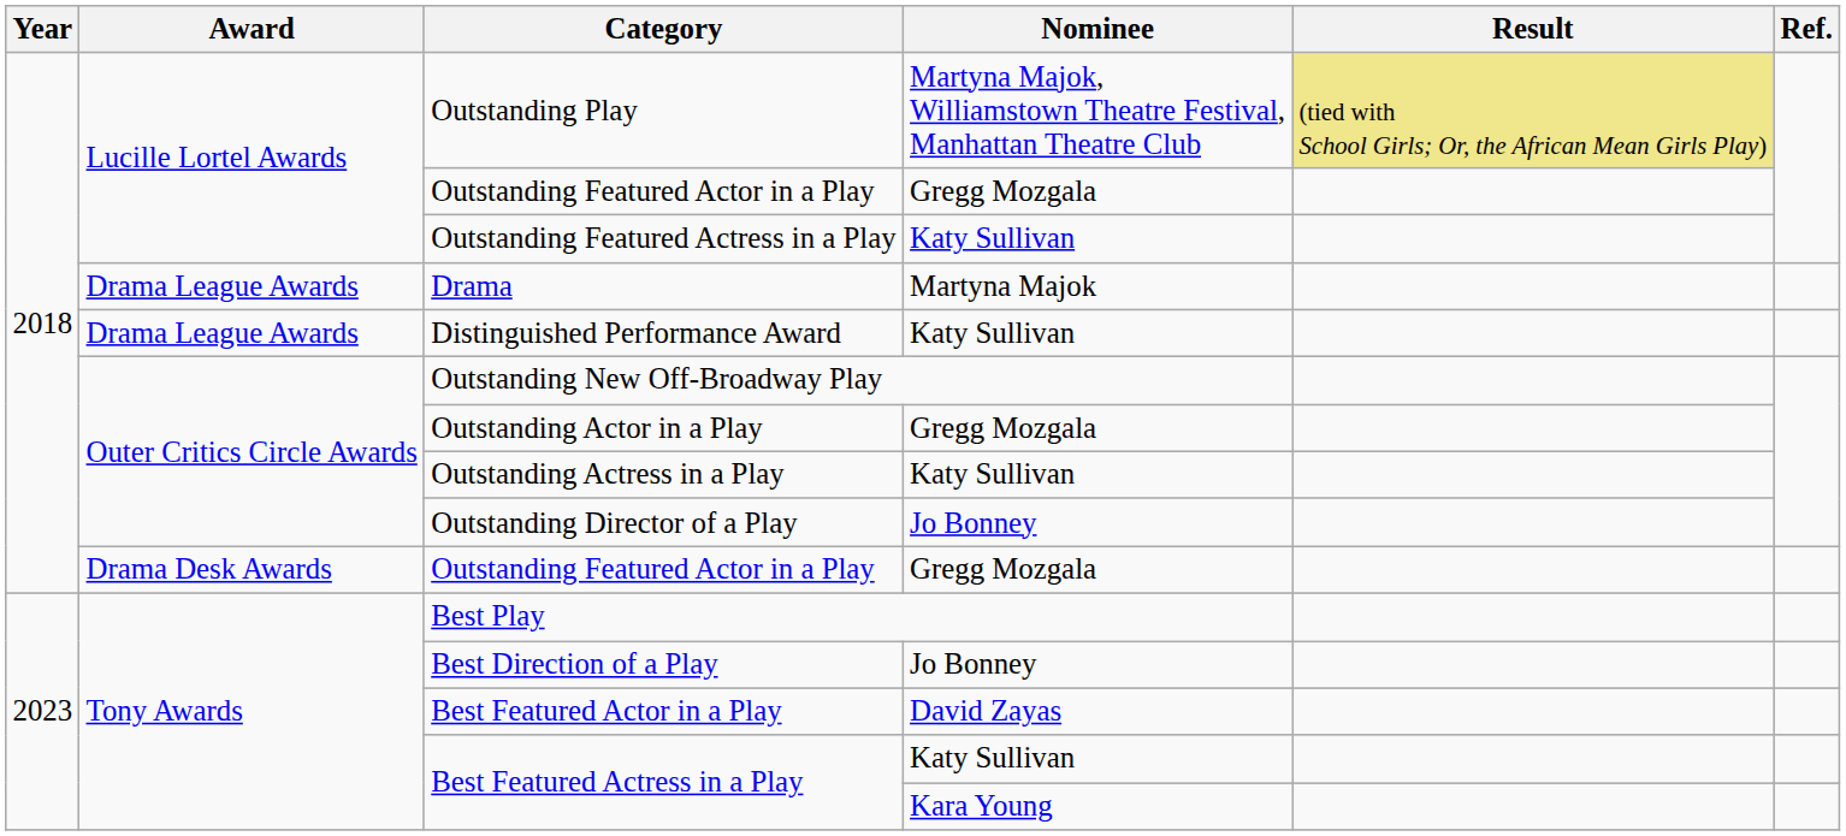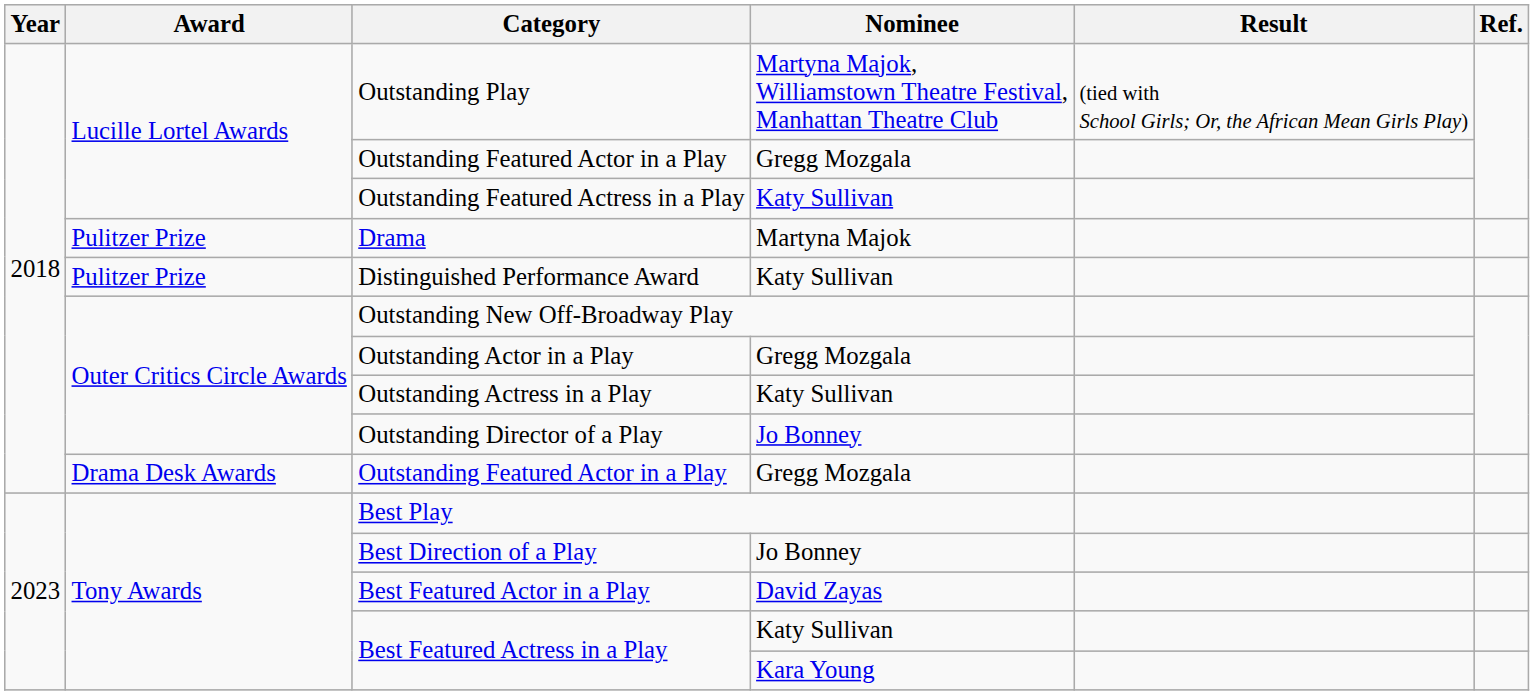Outstanding Play | Result: khaki background -> no background
Drama | Award: Drama League Awards -> Pulitzer Prize
Distinguished Performance Award | Award: Drama League Awards -> Pulitzer Prize
